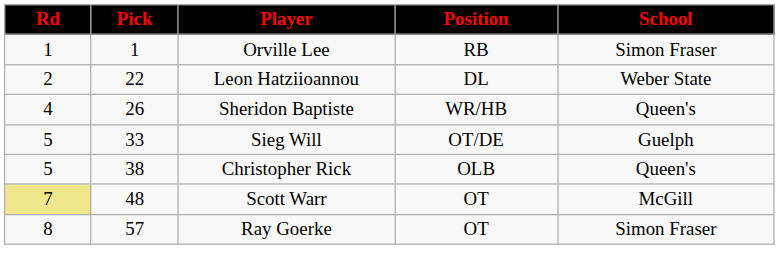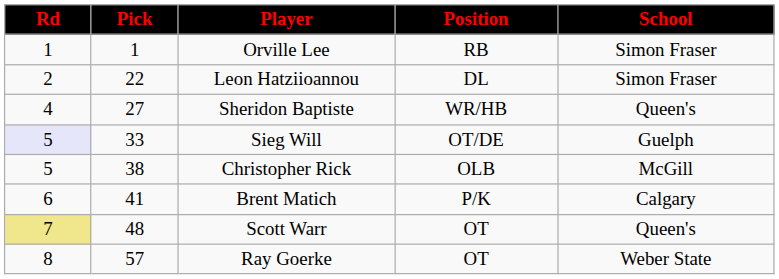Leon Hatziioannou | School: Weber State -> Simon Fraser
Sheridon Baptiste | Pick: 26 -> 27
Sieg Will | Rd: no background -> lavender background
Christopher Rick | School: Queen's -> McGill
+ row: 6 | 41 | Brent Matich | P/K | Calgary
Scott Warr | School: McGill -> Queen's
Ray Goerke | School: Simon Fraser -> Weber State
